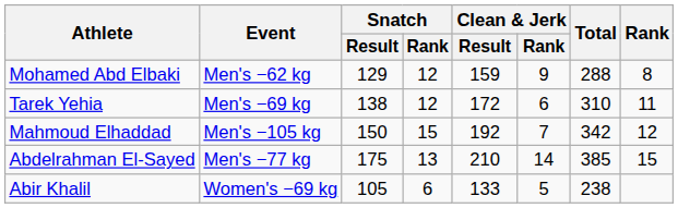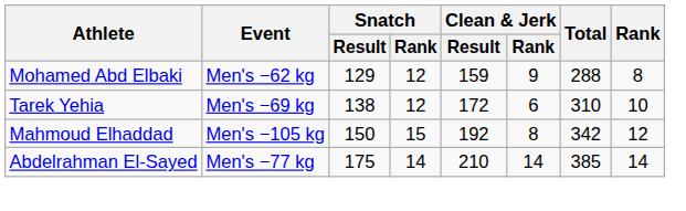Tarek Yehia | Rank: 11 -> 10
Mahmoud Elhaddad | Clean & Jerk / Rank: 7 -> 8
Abdelrahman El-Sayed | Snatch / Rank: 13 -> 14
Abdelrahman El-Sayed | Rank: 15 -> 14
- row: Abir Khalil | Women's −69 kg | 105 | 6 | 133 | 5 | 238
